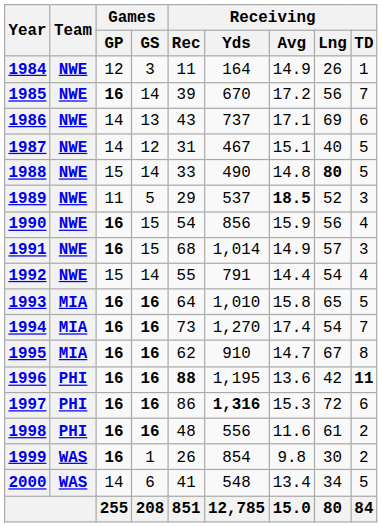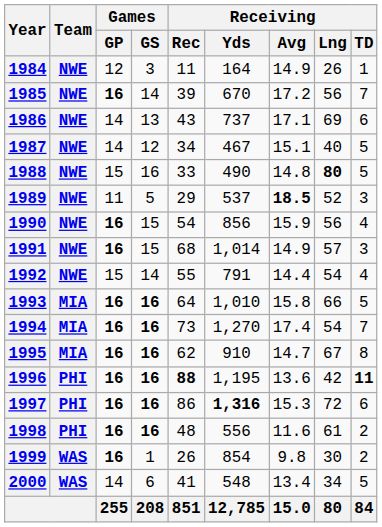1987 | Receiving / Rec: 31 -> 34
1988 | Games / GS: 14 -> 16
1993 | Receiving / Lng: 65 -> 66
